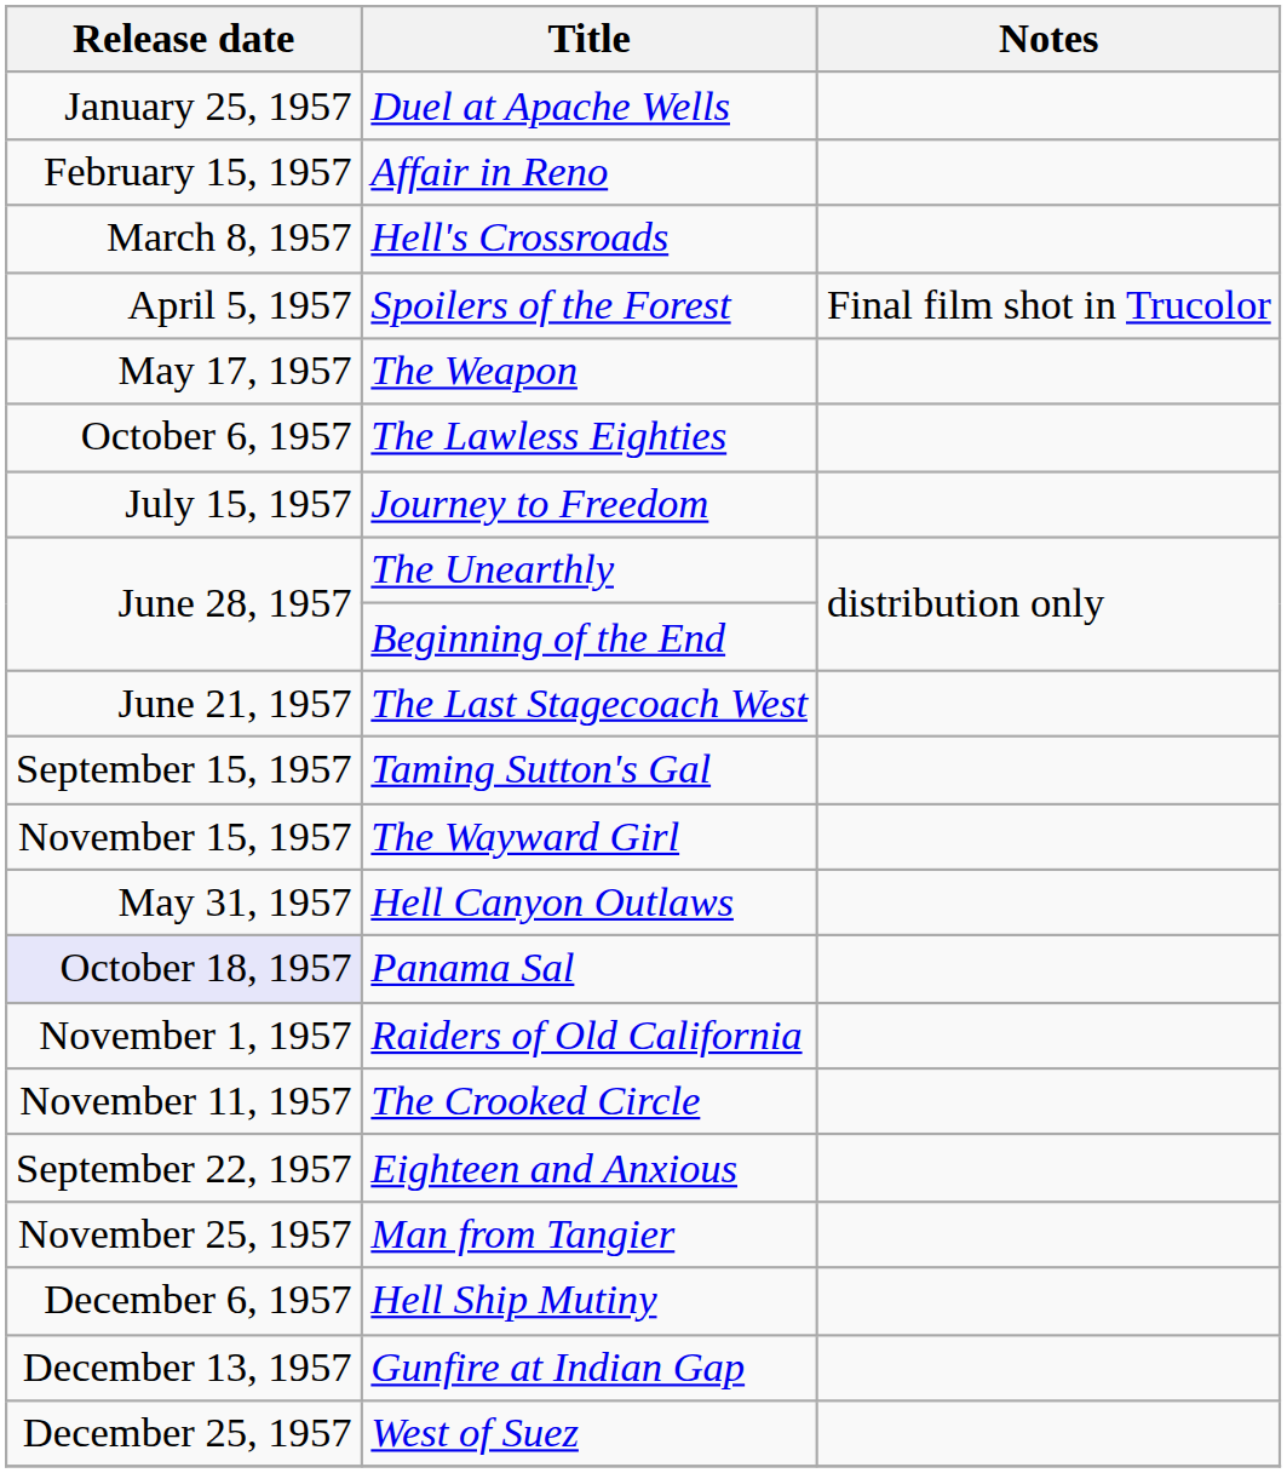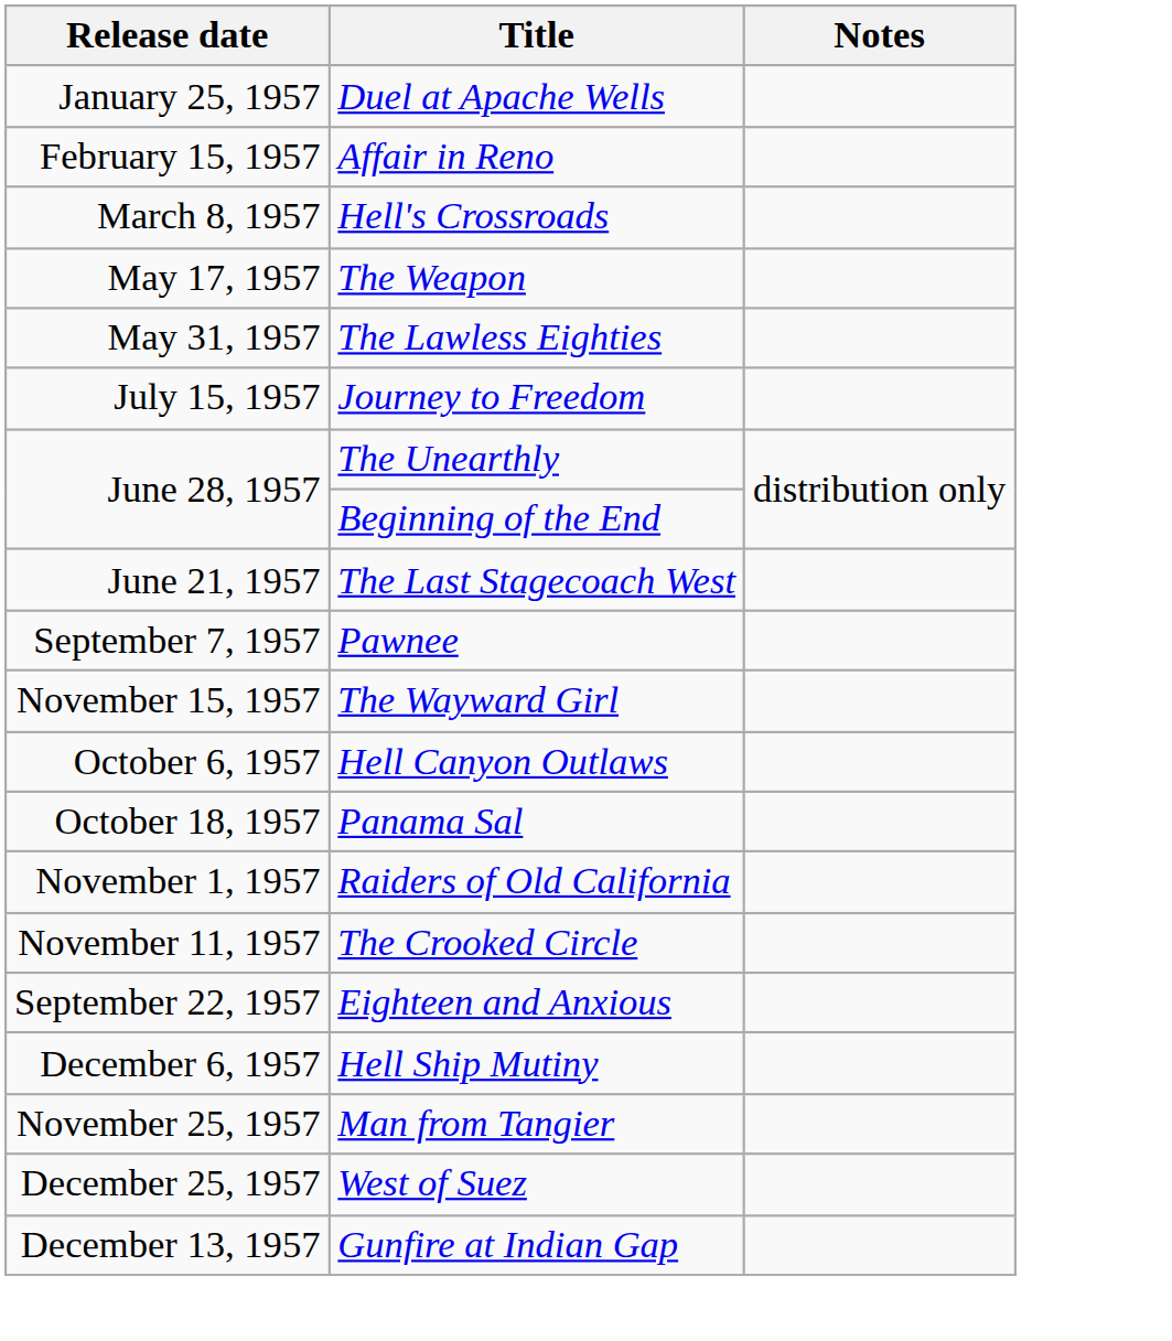- row: April 5, 1957 | Spoilers of the Forest | Final film shot in Trucolor
The Lawless Eighties | Release date: October 6, 1957 -> May 31, 1957
+ row: September 7, 1957 | Pawnee
- row: September 15, 1957 | Taming Sutton's Gal
Hell Canyon Outlaws | Release date: May 31, 1957 -> October 6, 1957
Panama Sal | Release date: lavender background -> no background
rows swapped: Man from Tangier <-> Hell Ship Mutiny
rows swapped: Gunfire at Indian Gap <-> West of Suez
